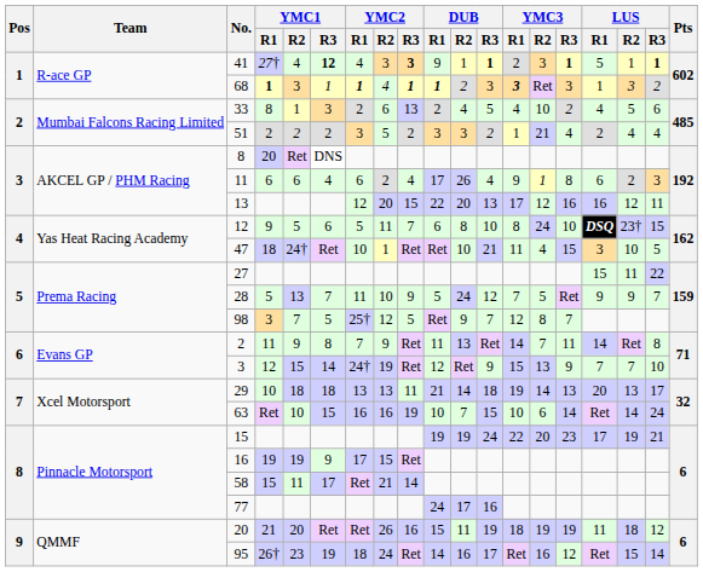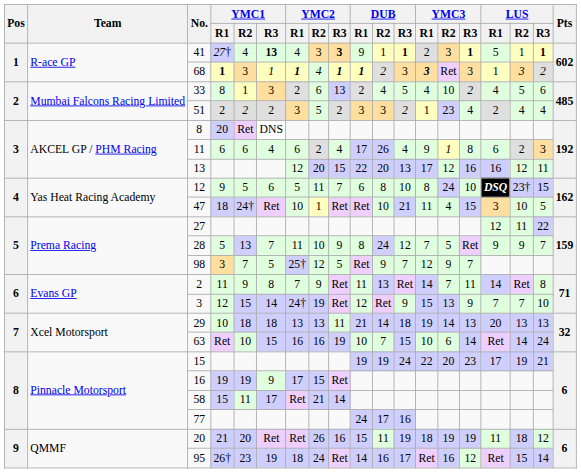41 | YMC1 / R3: 12 -> 13
51 | YMC3 / R2: 21 -> 23
27 | LUS / R1: 15 -> 12
28 | DUB / R1: 5 -> 8
98 | YMC3 / R2: 8 -> 9
29 | LUS / R3: 17 -> 13
